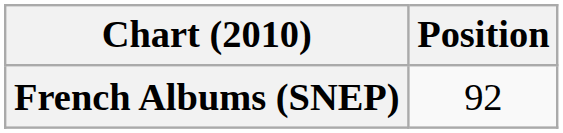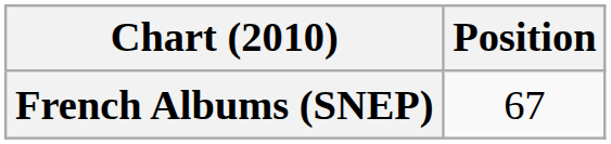French Albums (SNEP) | Position: 92 -> 67
